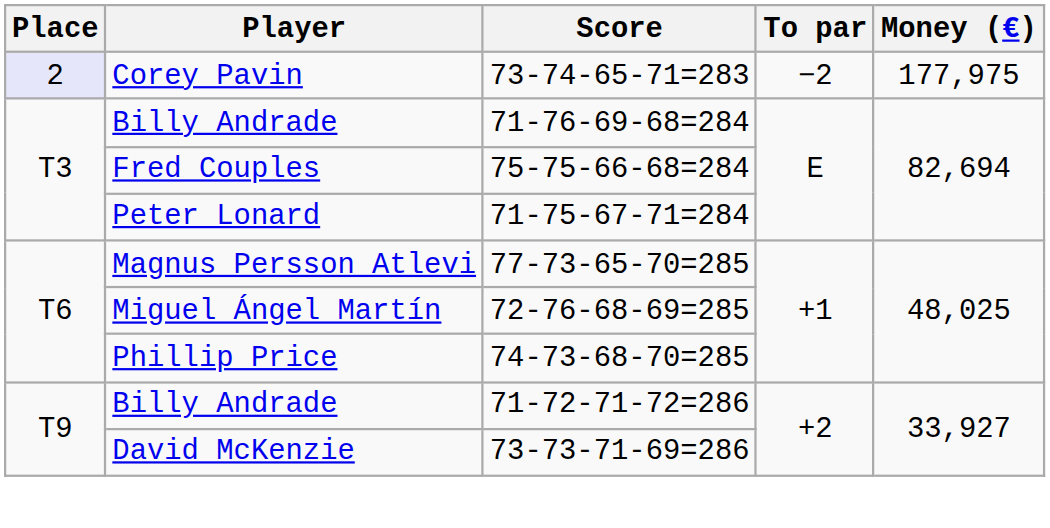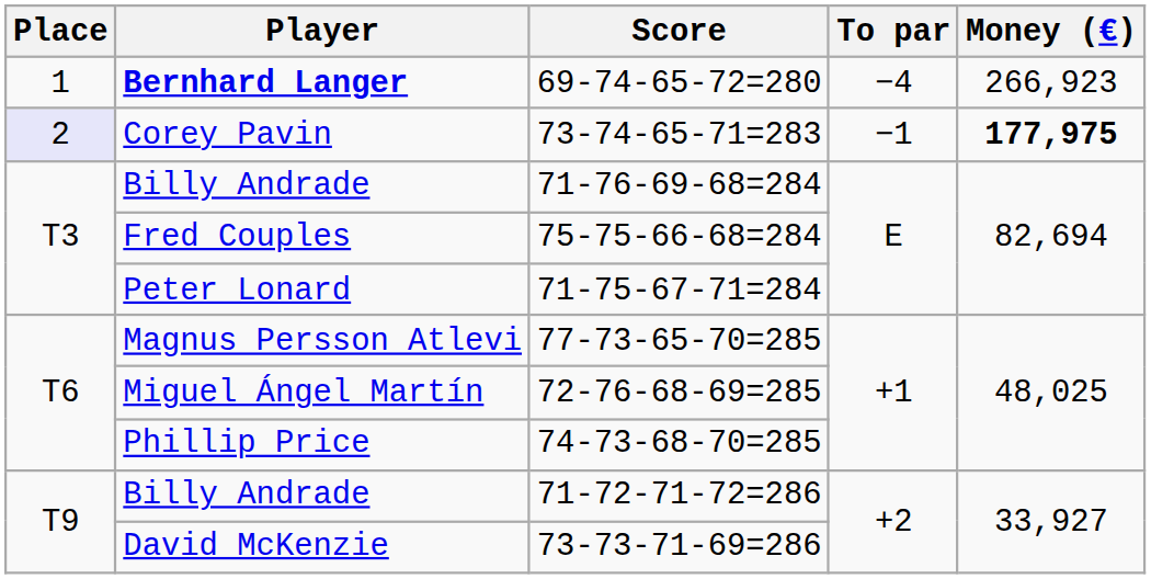+ row: 1 | Bernhard Langer | 69-74-65-72=280 | −4 | 266,923
Corey Pavin | To par: −2 -> −1
Corey Pavin | Money (€): normal -> bold
